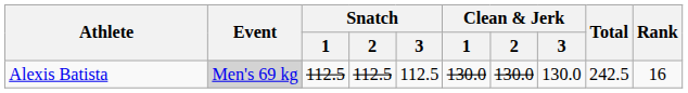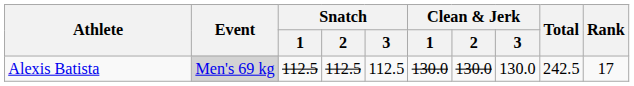Alexis Batista | Rank: 16 -> 17
